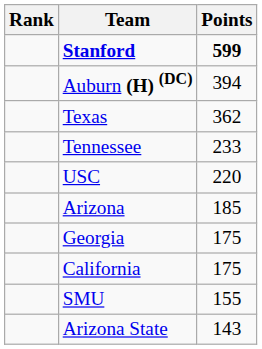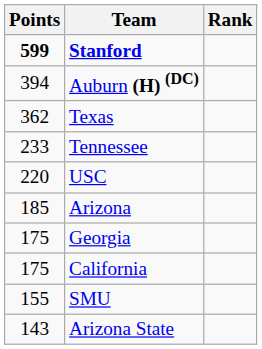columns swapped: Rank <-> Points
